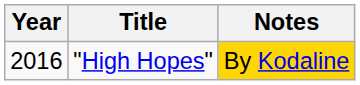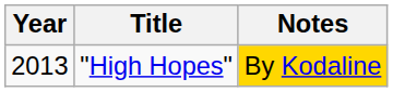"High Hopes" | Year: 2016 -> 2013
